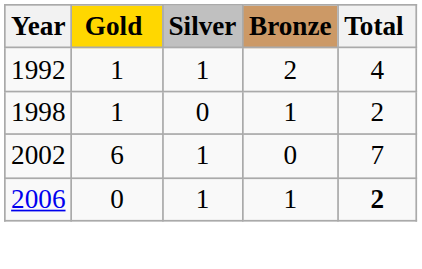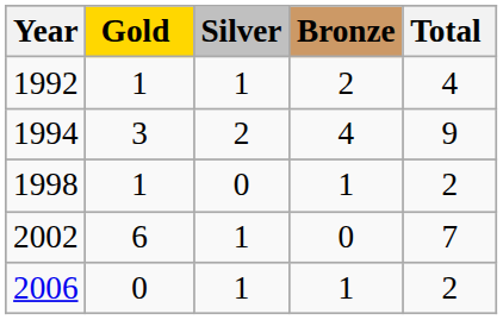+ row: 1994 | 3 | 2 | 4 | 9
2006 | Total: bold -> normal
